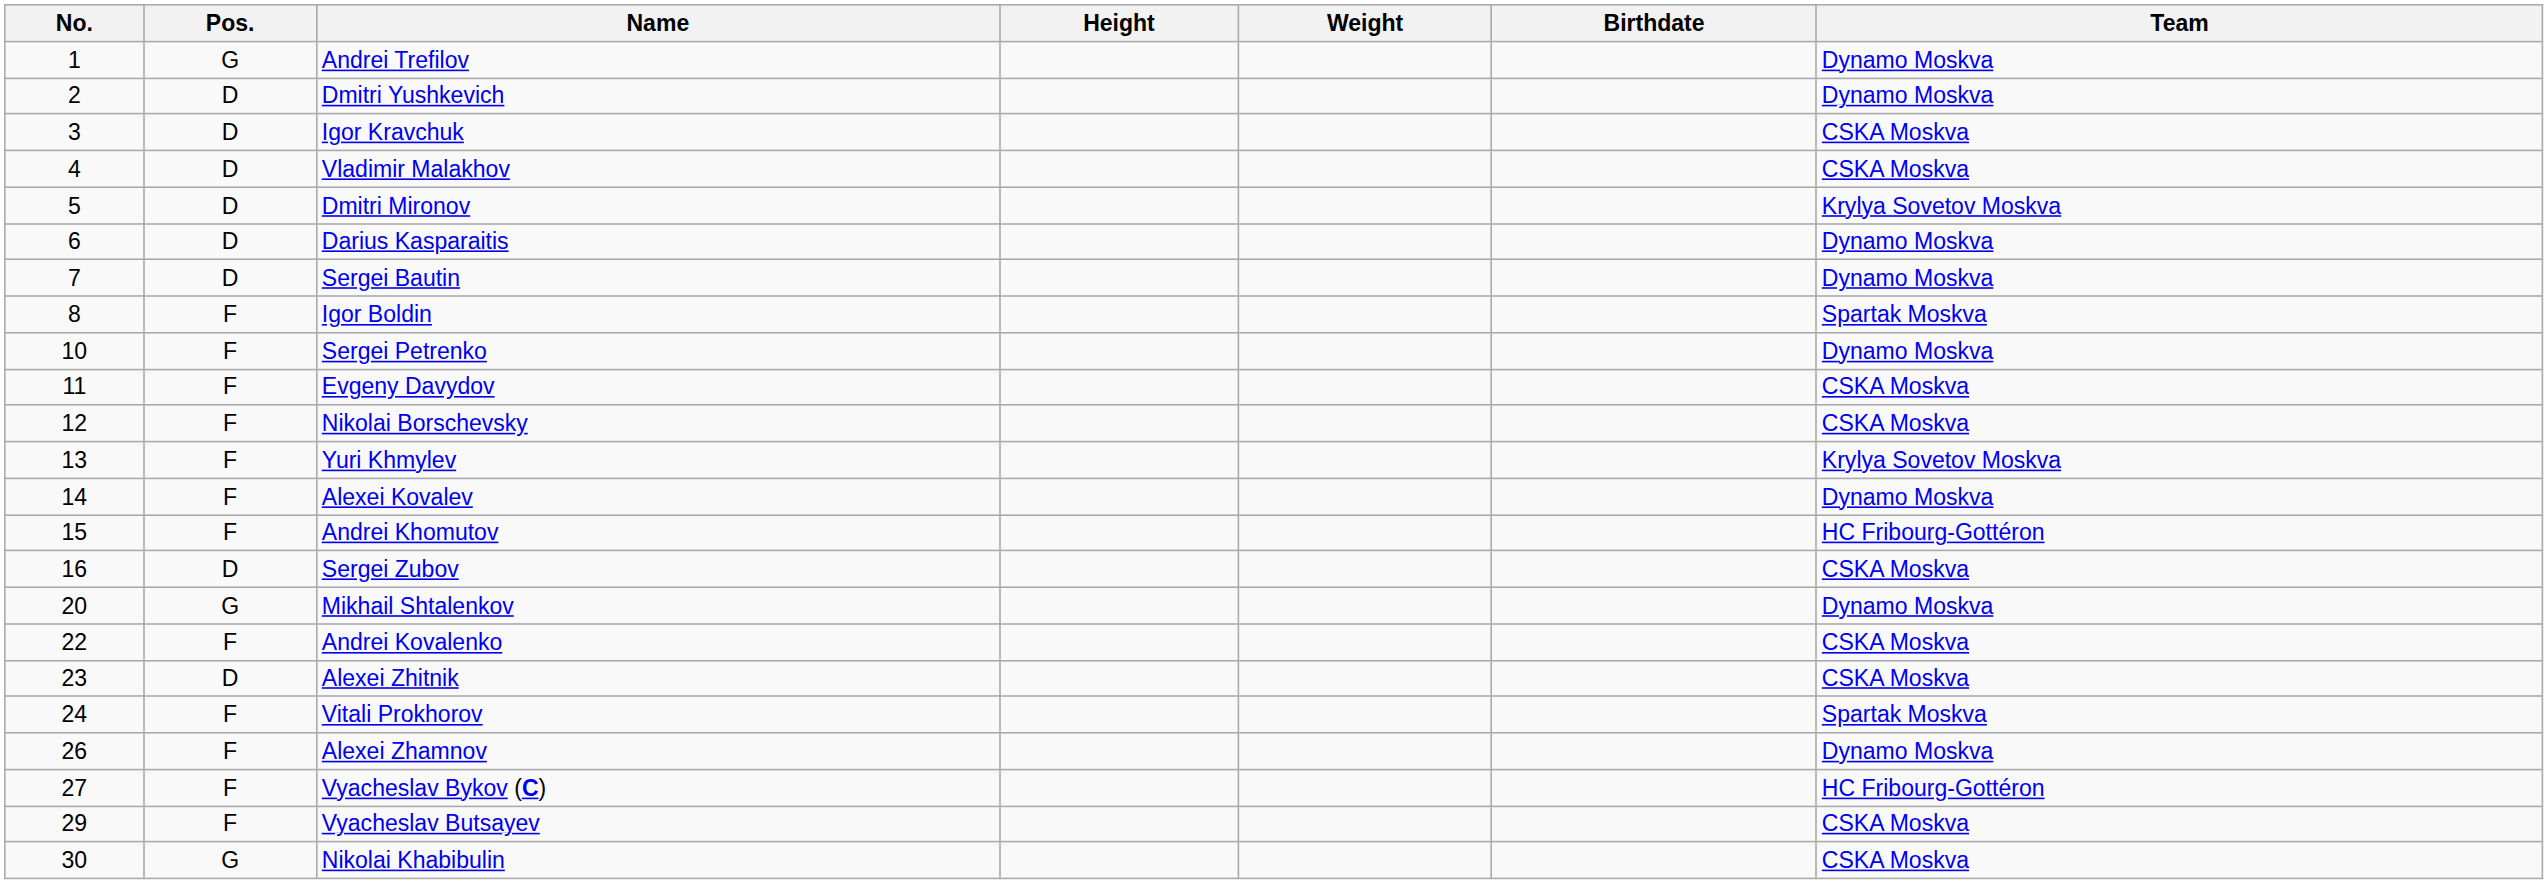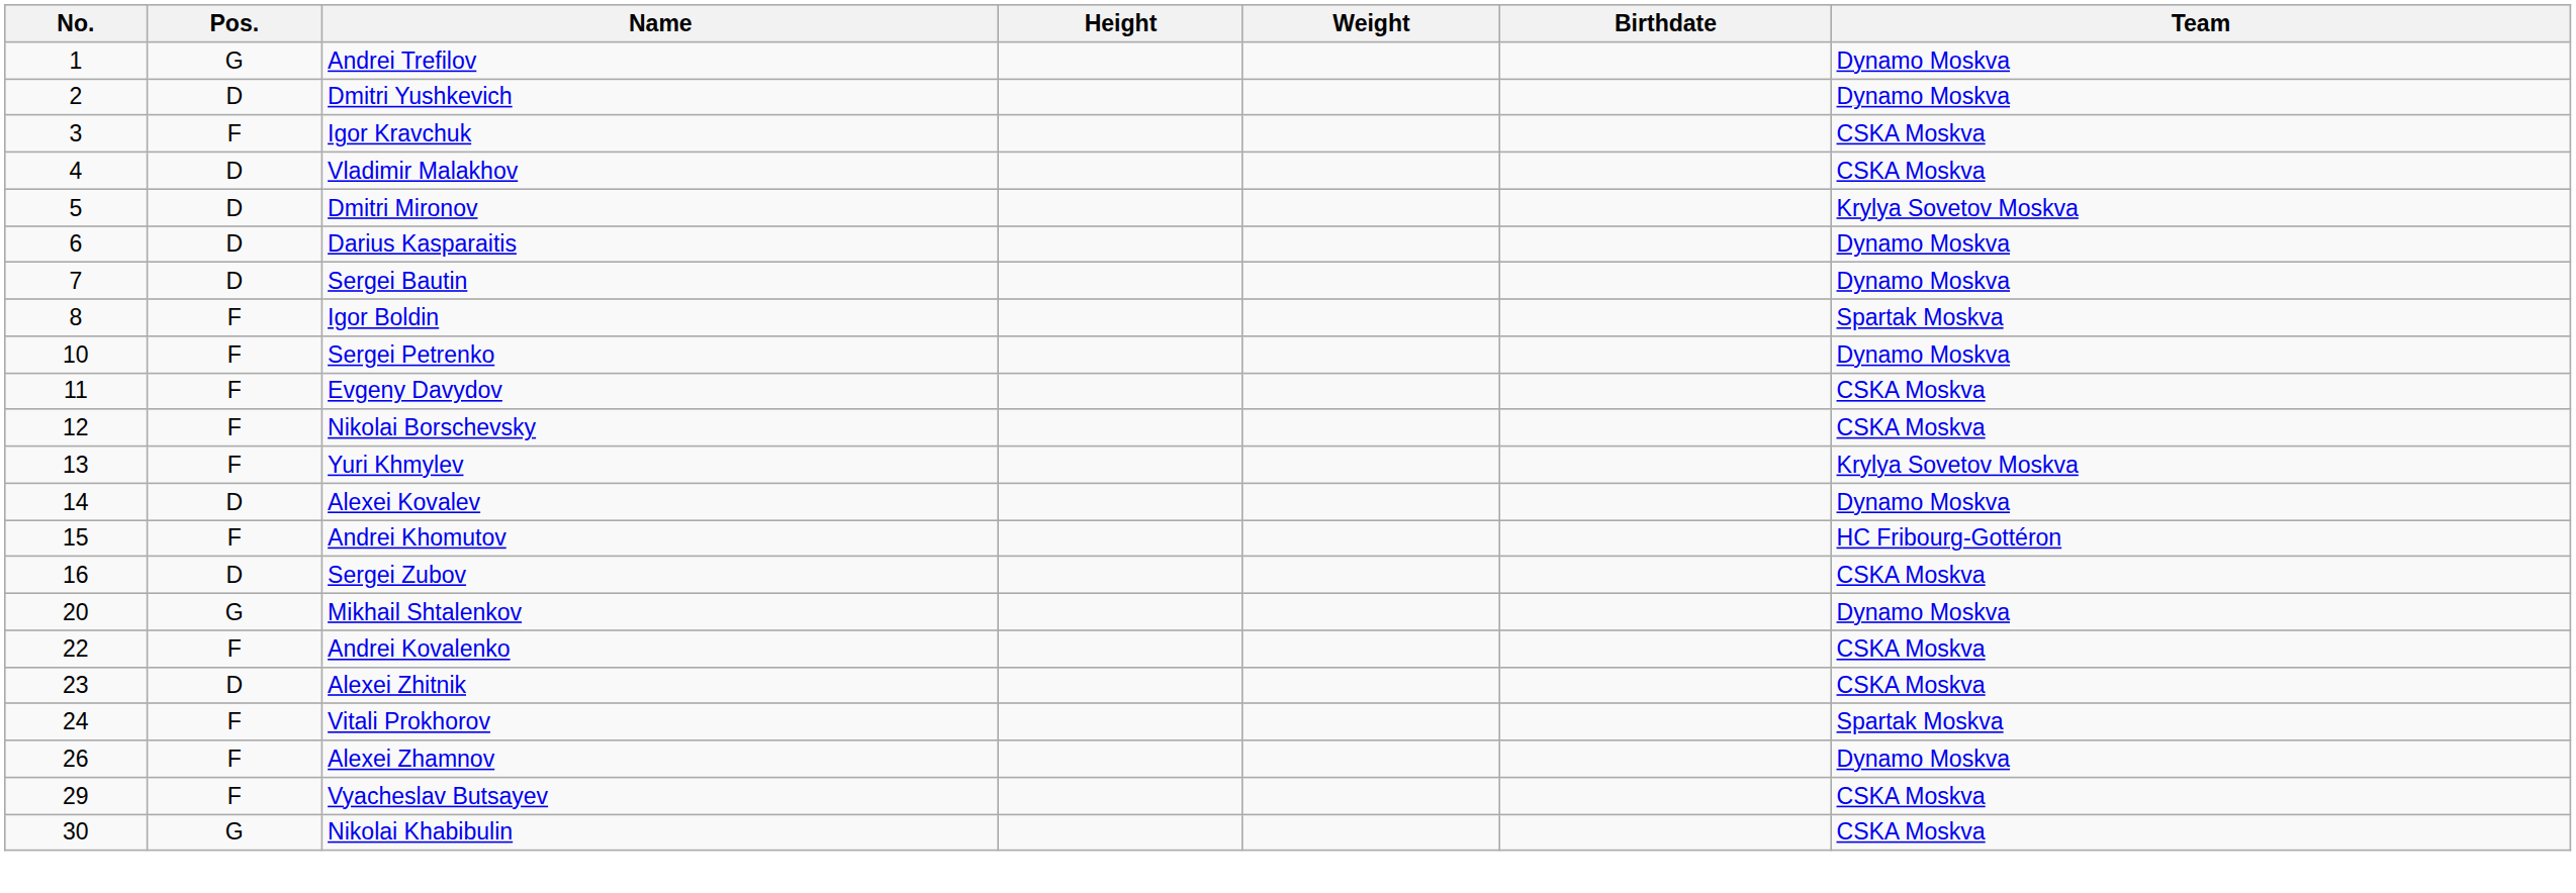Igor Kravchuk | Pos.: D -> F
Alexei Kovalev | Pos.: F -> D
- row: 27 | F | Vyacheslav Bykov (C) | HC Fribourg-Gottéron
